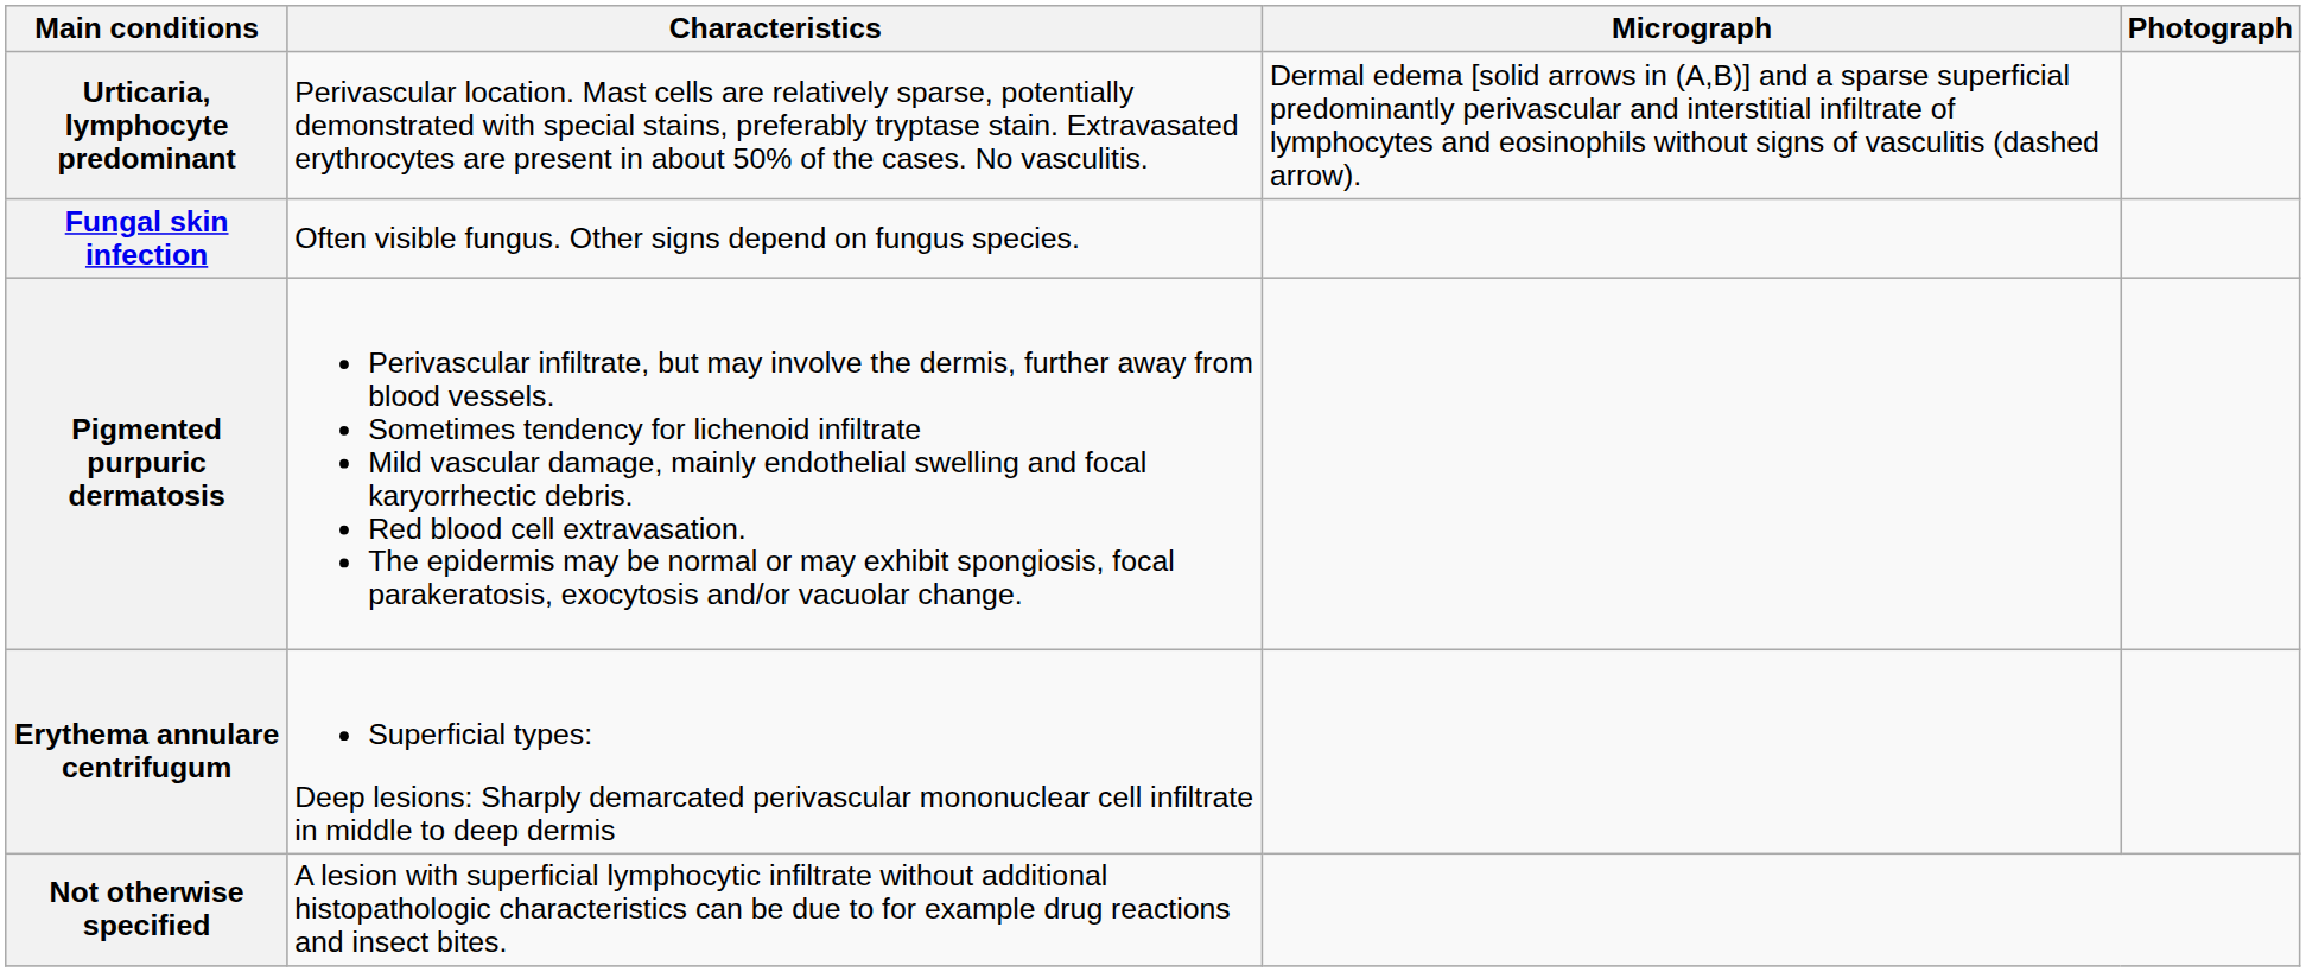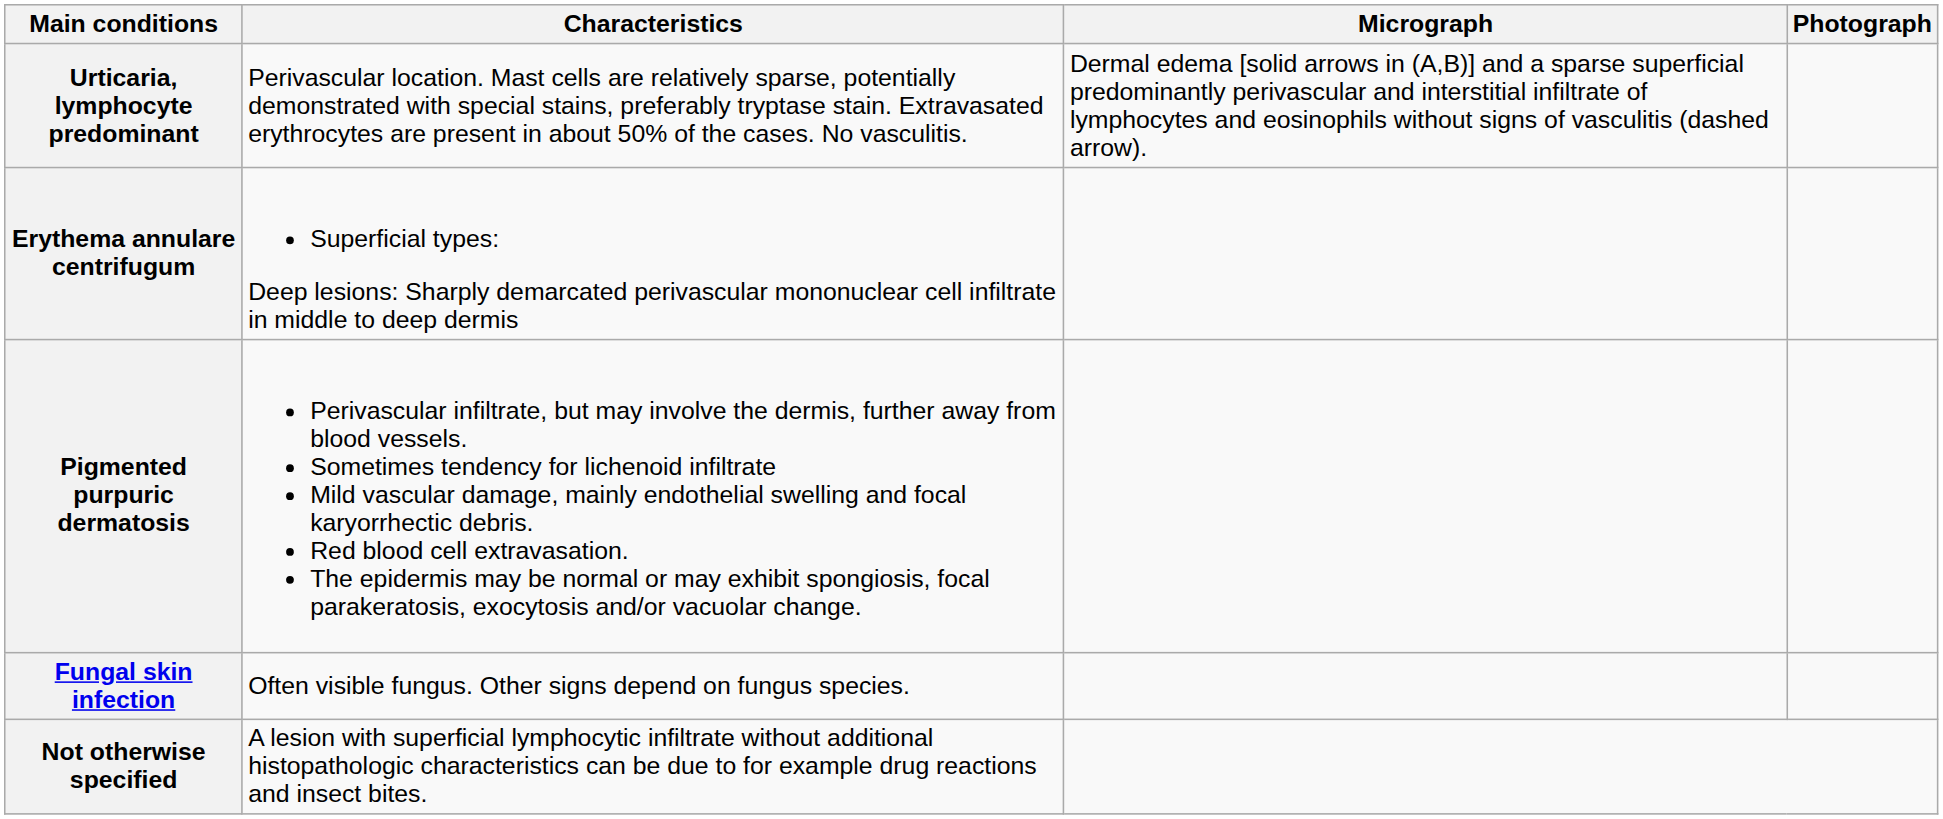rows swapped: Fungal skin infection <-> Erythema annulare centrifugum
